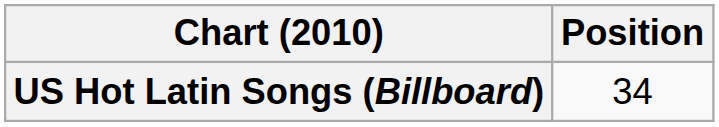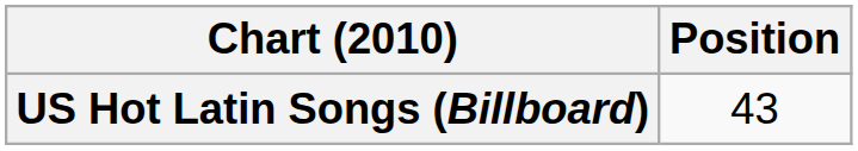US Hot Latin Songs (Billboard) | Position: 34 -> 43
